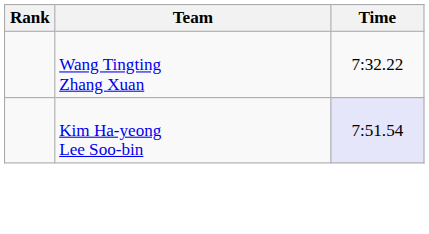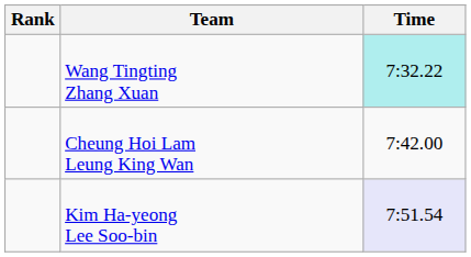Wang Tingting Zhang Xuan | Time: no background -> paleturquoise background
+ row: Cheung Hoi Lam Leung King Wan | 7:42.00
